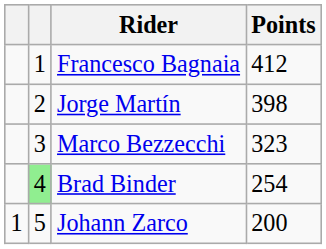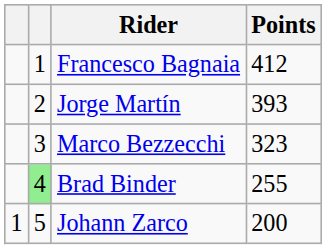Jorge Martín | Points: 398 -> 393
Brad Binder | Points: 254 -> 255
